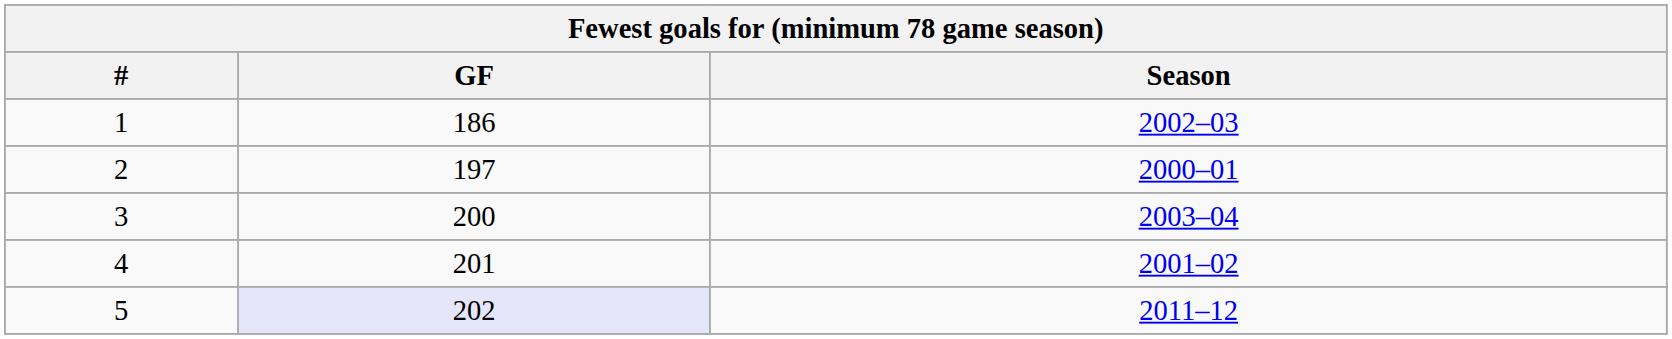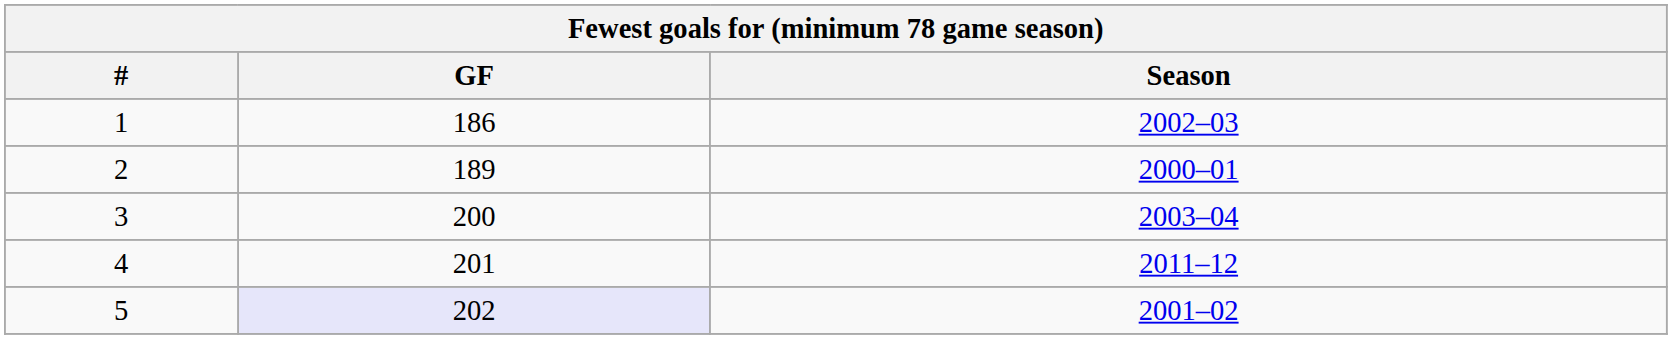2 | GF: 197 -> 189
4 | Season: 2001–02 -> 2011–12
5 | Season: 2011–12 -> 2001–02
